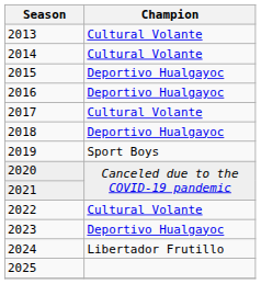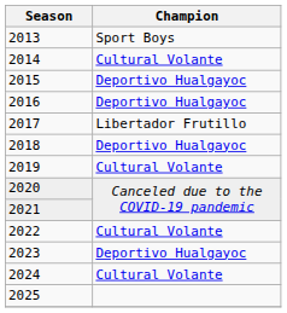2013 | Champion: Cultural Volante -> Sport Boys
2017 | Champion: Cultural Volante -> Libertador Frutillo
2019 | Champion: Sport Boys -> Cultural Volante
2024 | Champion: Libertador Frutillo -> Cultural Volante
